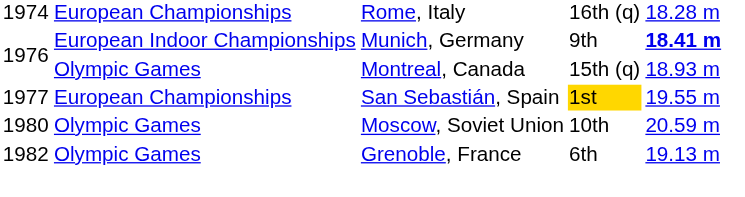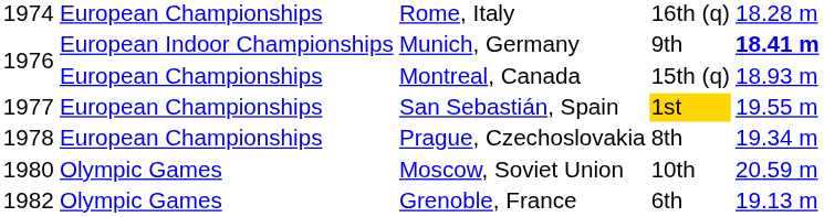Montreal, Canada | column 2: Olympic Games -> European Championships
+ row: 1978 | European Championships | Prague, Czechoslovakia | 8th | 19.34 m
